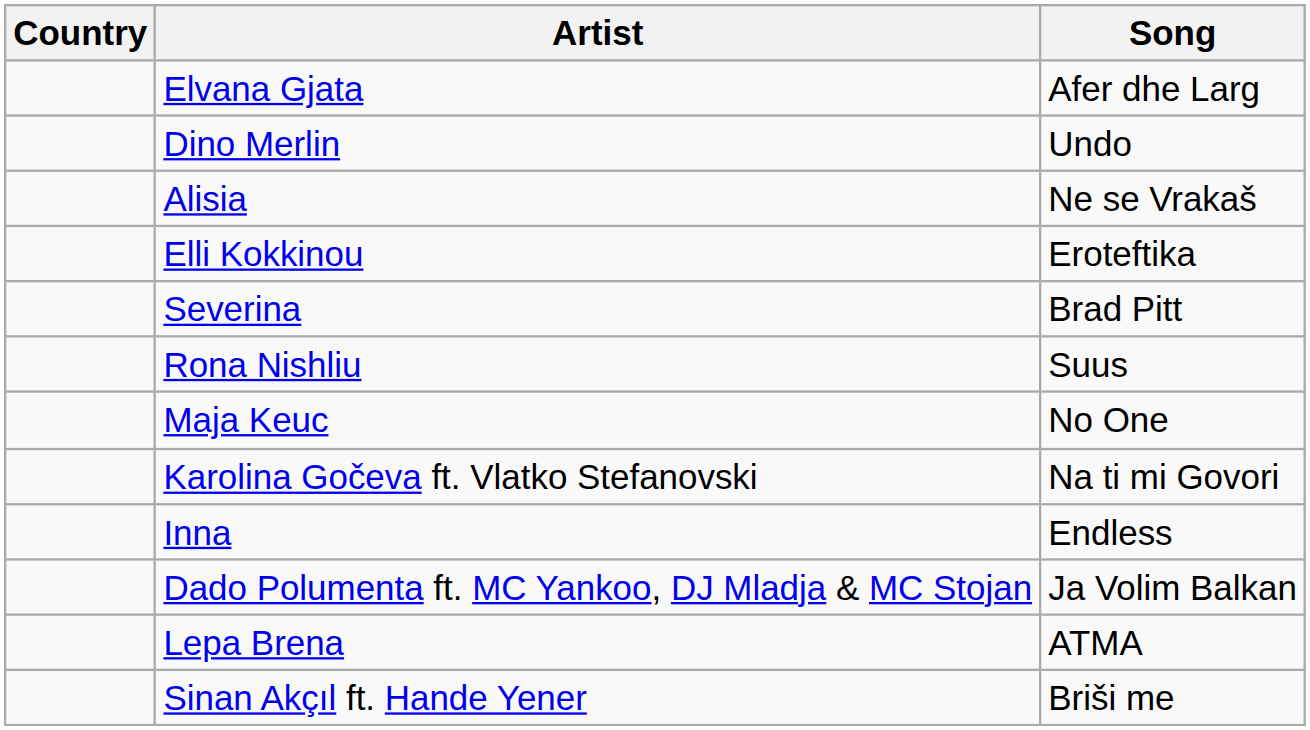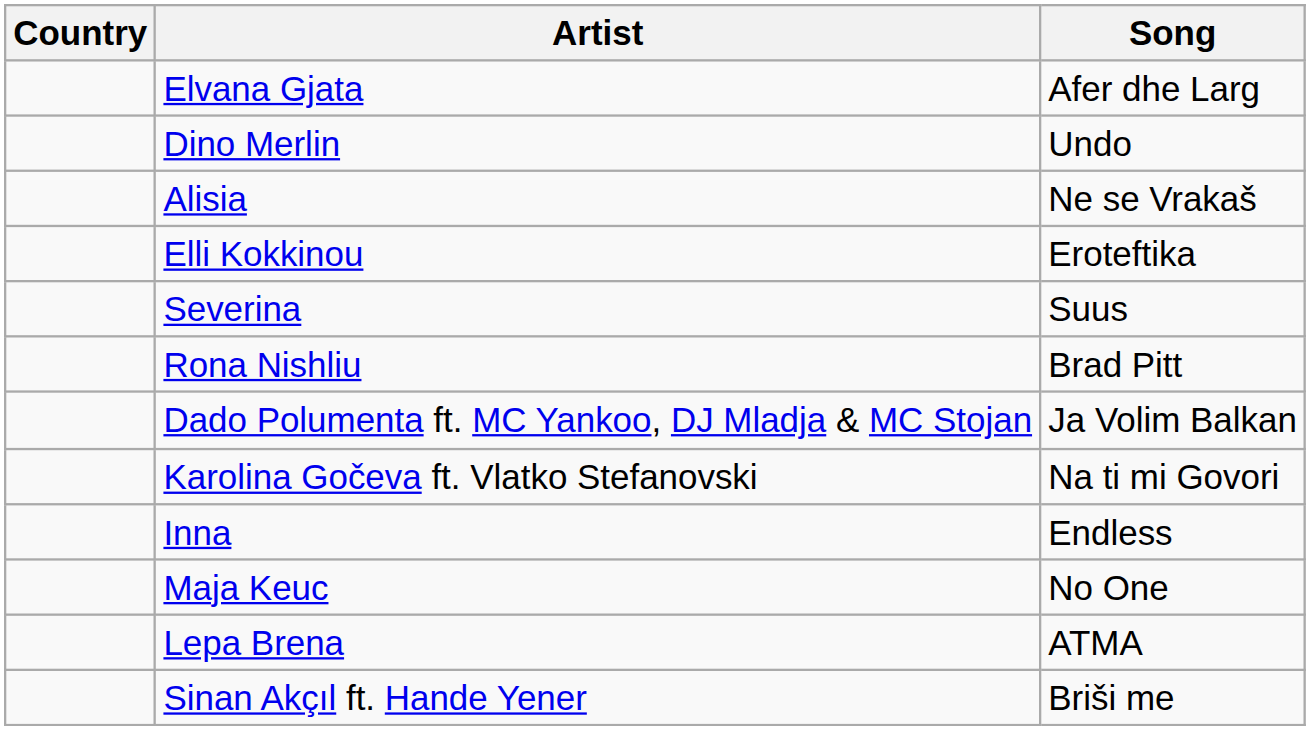Severina | Song: Brad Pitt -> Suus
Rona Nishliu | Song: Suus -> Brad Pitt
rows swapped: Dado Polumenta ft. MC Yankoo, DJ Mladja & MC Stojan <-> Maja Keuc
